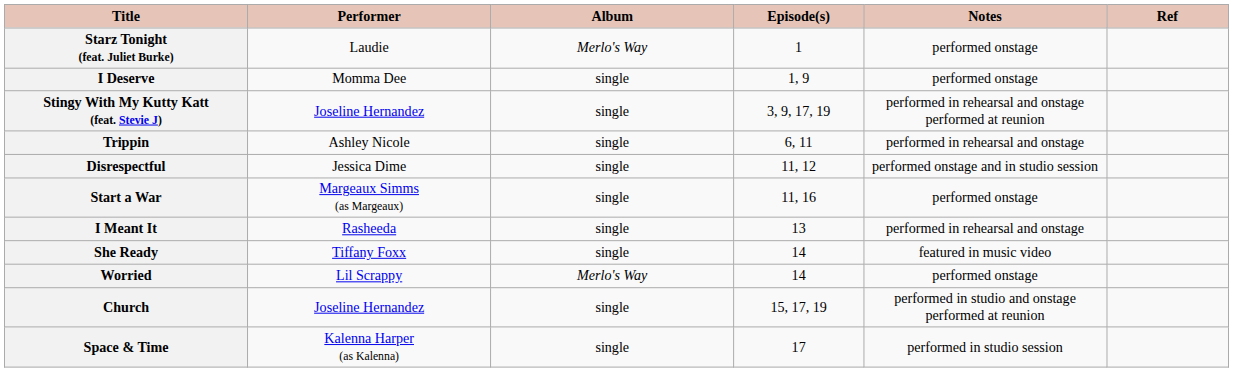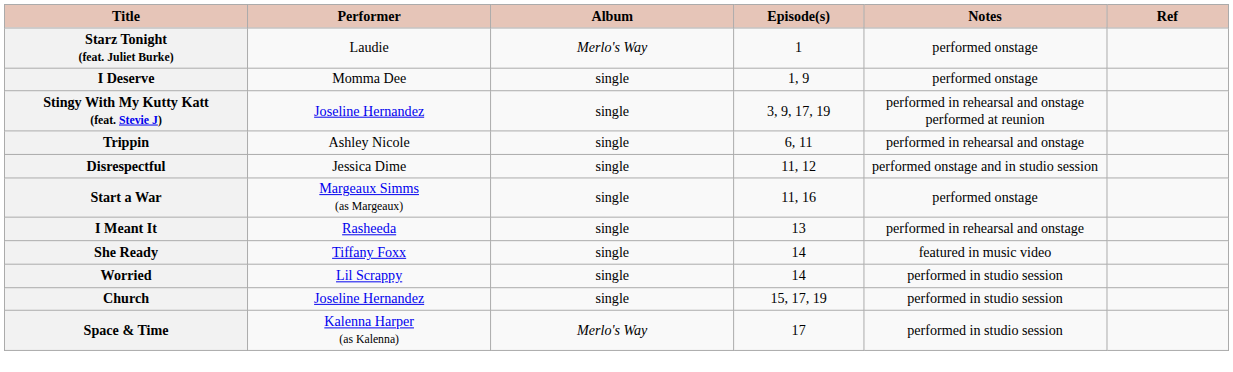Worried | Album: Merlo's Way -> single
Worried | Notes: performed onstage -> performed in studio session
Church | Notes: performed in studio and onstage performed at reunion -> performed in studio session
Space & Time | Album: single -> Merlo's Way
